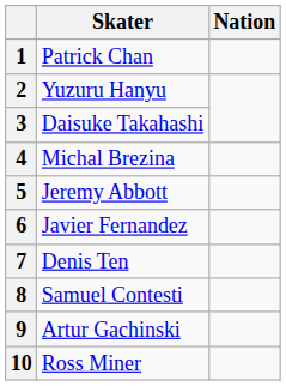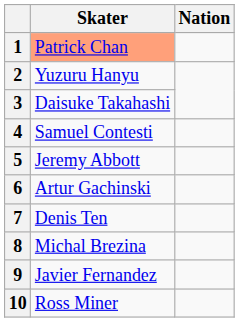1 | Skater: no background -> lightsalmon background
4 | Skater: Michal Brezina -> Samuel Contesti
6 | Skater: Javier Fernandez -> Artur Gachinski
8 | Skater: Samuel Contesti -> Michal Brezina
9 | Skater: Artur Gachinski -> Javier Fernandez
